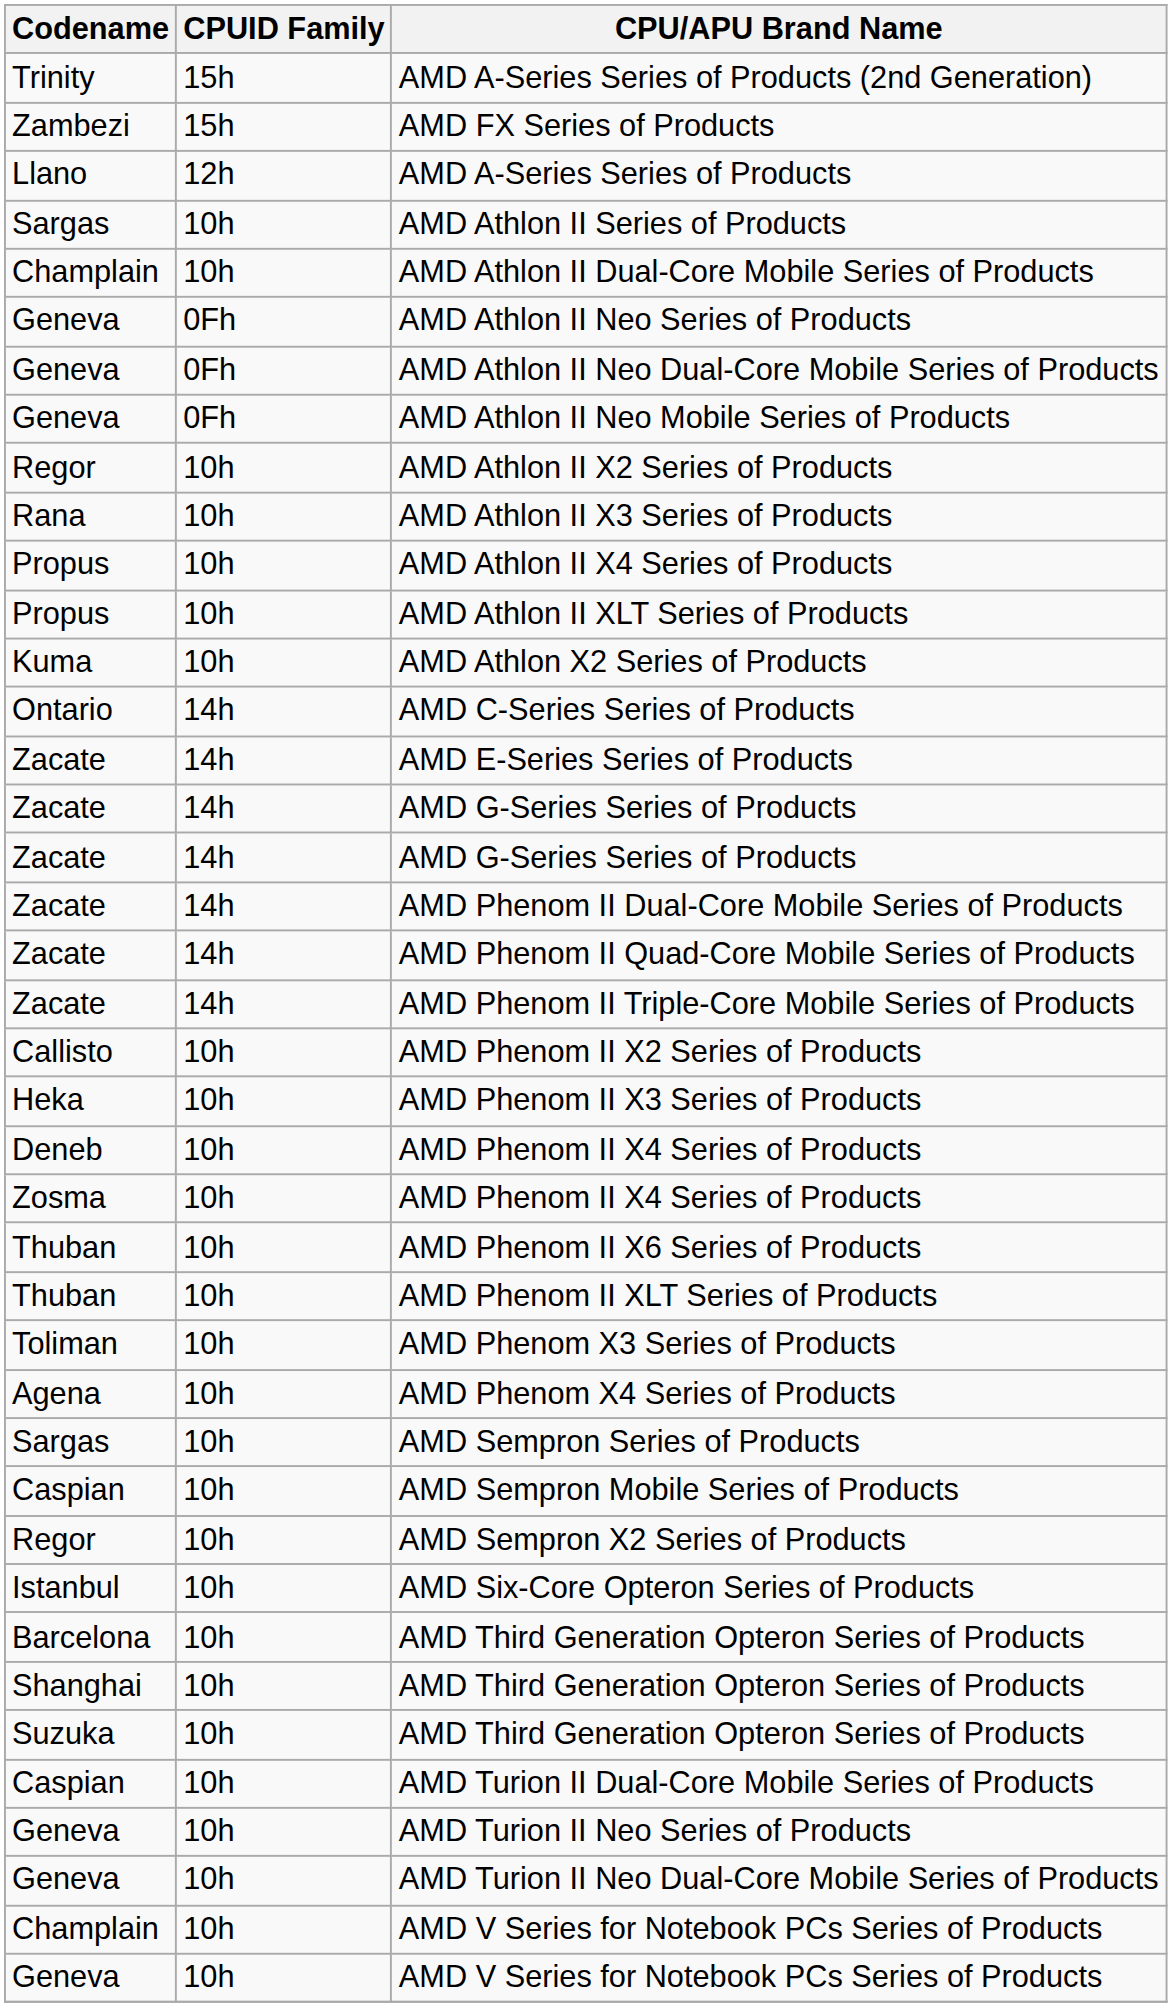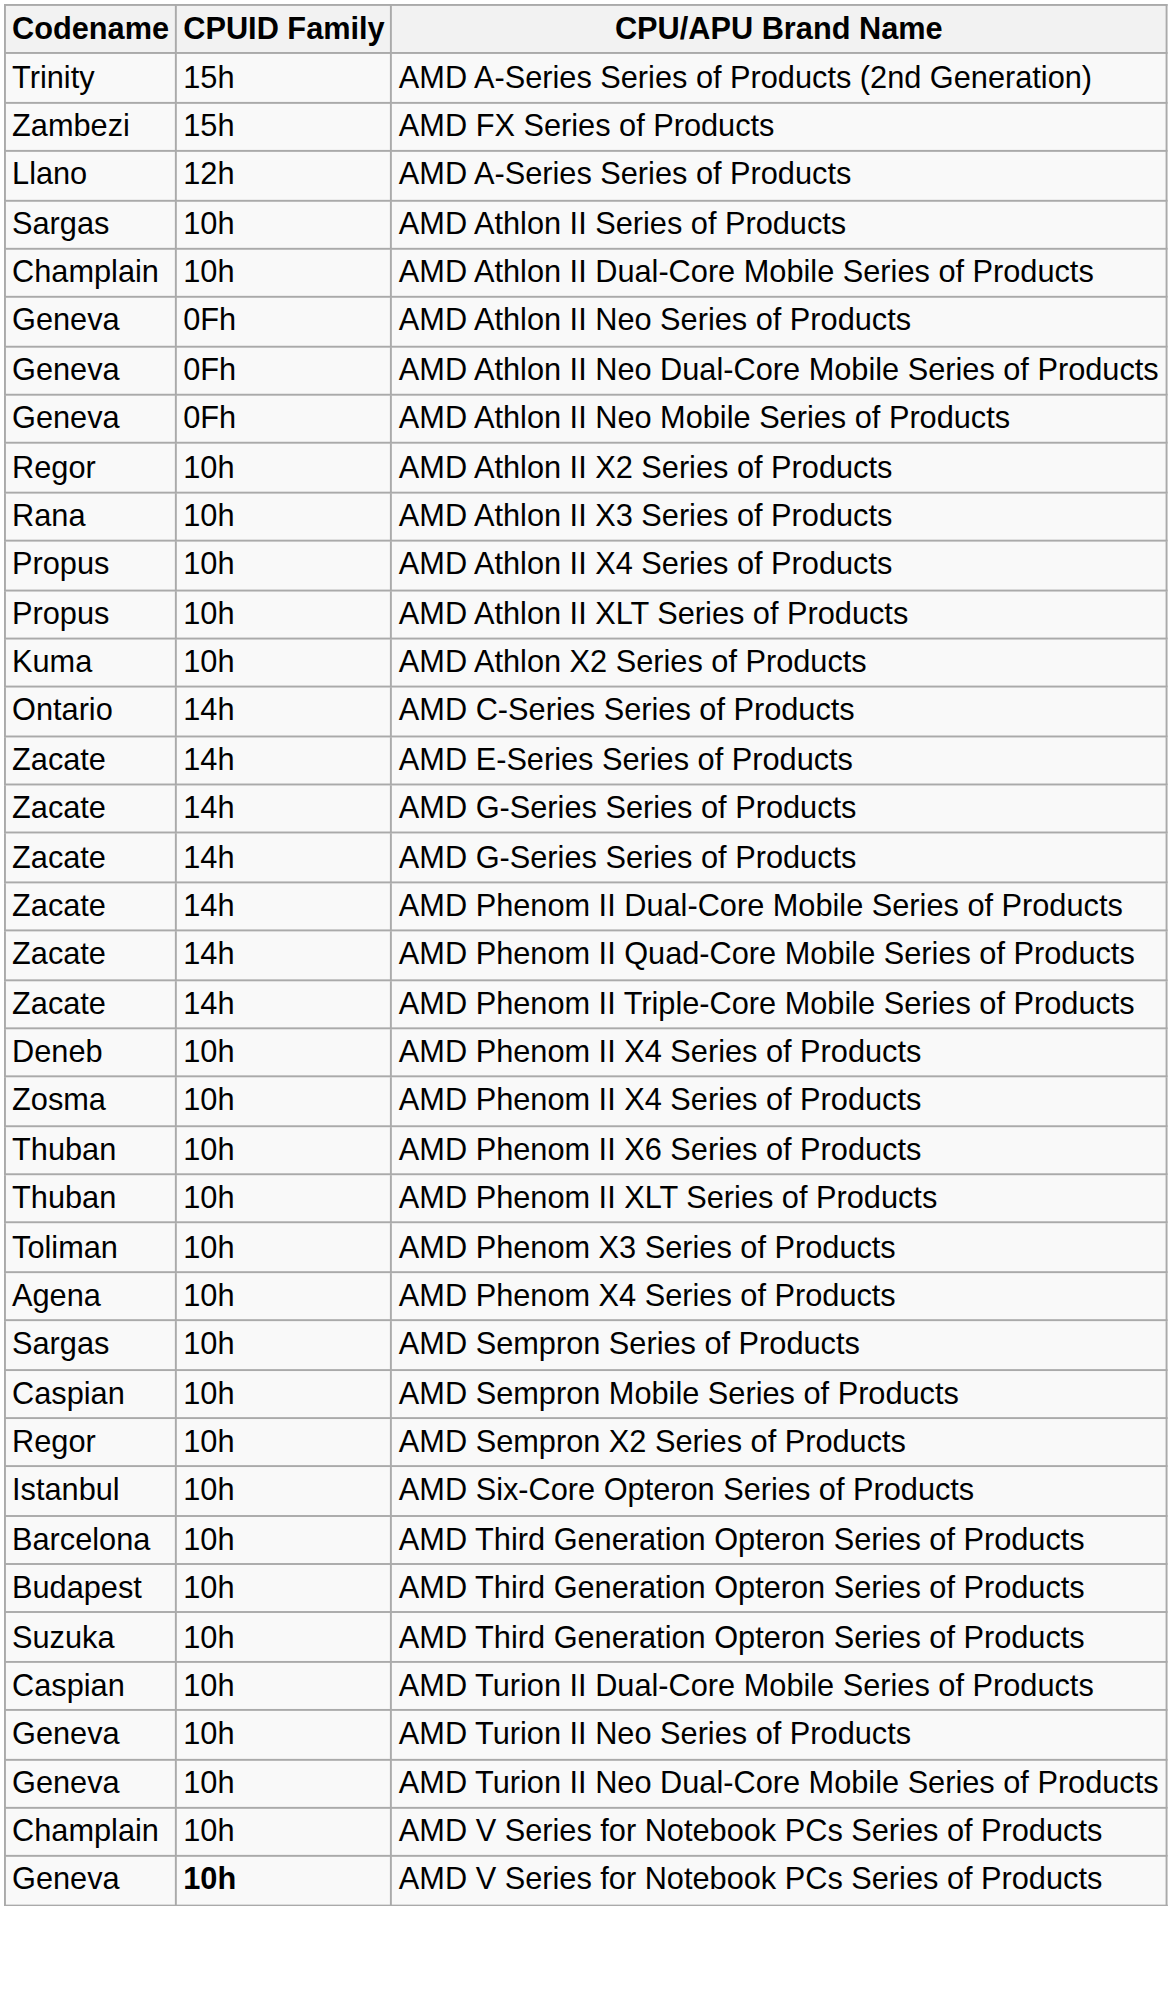- row: Callisto | 10h | AMD Phenom II X2 Series of Products
- row: Heka | 10h | AMD Phenom II X3 Series of Products
+ row: Budapest | 10h | AMD Third Generation Opteron Series of Products
- row: Shanghai | 10h | AMD Third Generation Opteron Series of Products
Geneva / AMD V Series for Notebook PCs Series of Products | CPUID Family: normal -> bold
